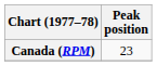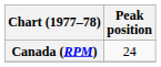Canada (RPM) | Peak position: 23 -> 24
